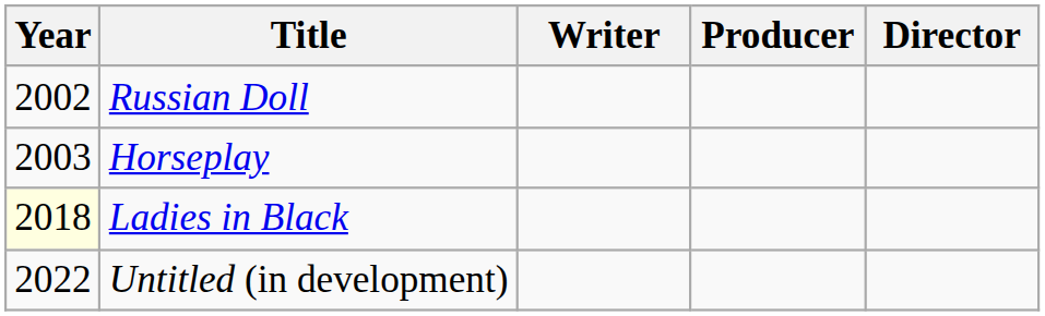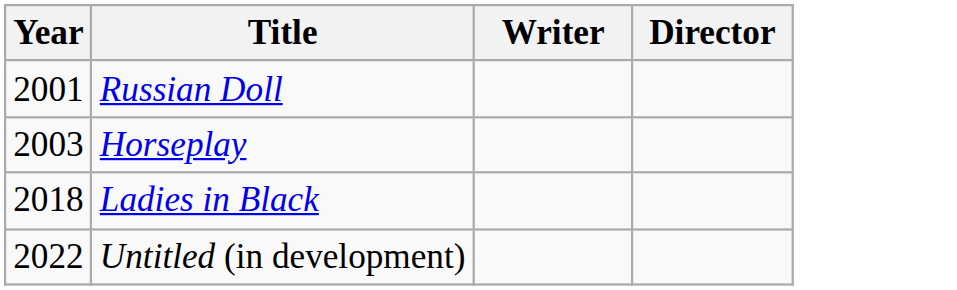- column: Producer
Russian Doll | Year: 2002 -> 2001
Ladies in Black | Year: lightyellow background -> no background
